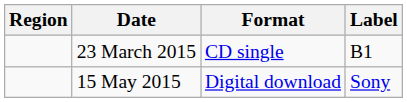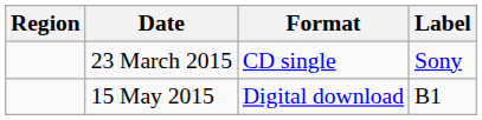23 March 2015 | Label: B1 -> Sony
15 May 2015 | Label: Sony -> B1
